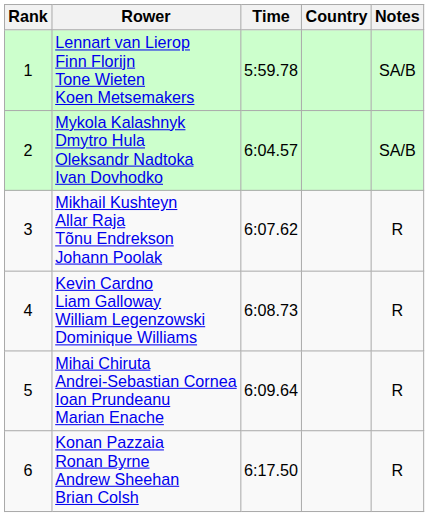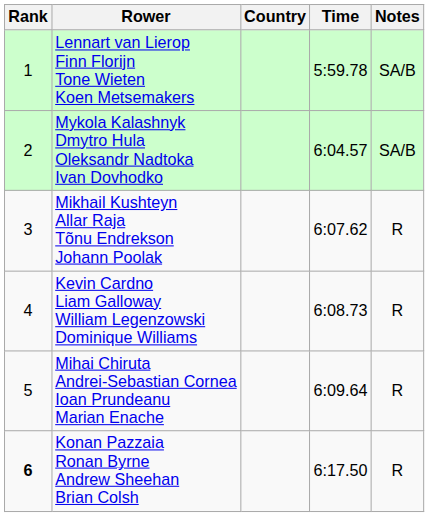columns swapped: Country <-> Time
Konan Pazzaia Ronan Byrne Andrew Sheehan Brian Colsh | Rank: normal -> bold
